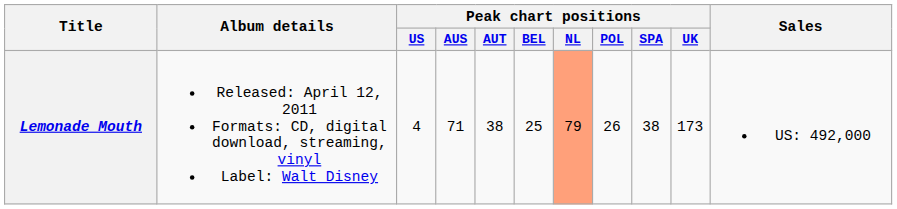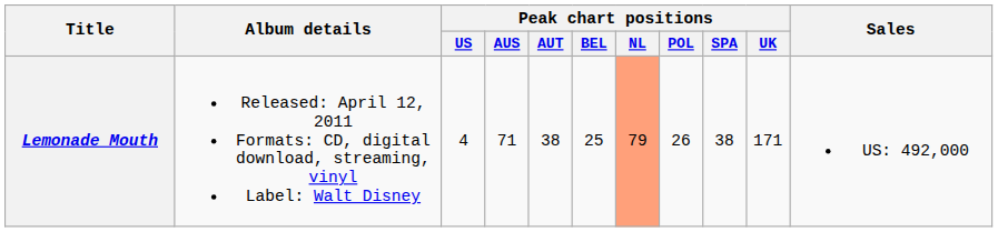Lemonade Mouth | Peak chart positions / UK: 173 -> 171
